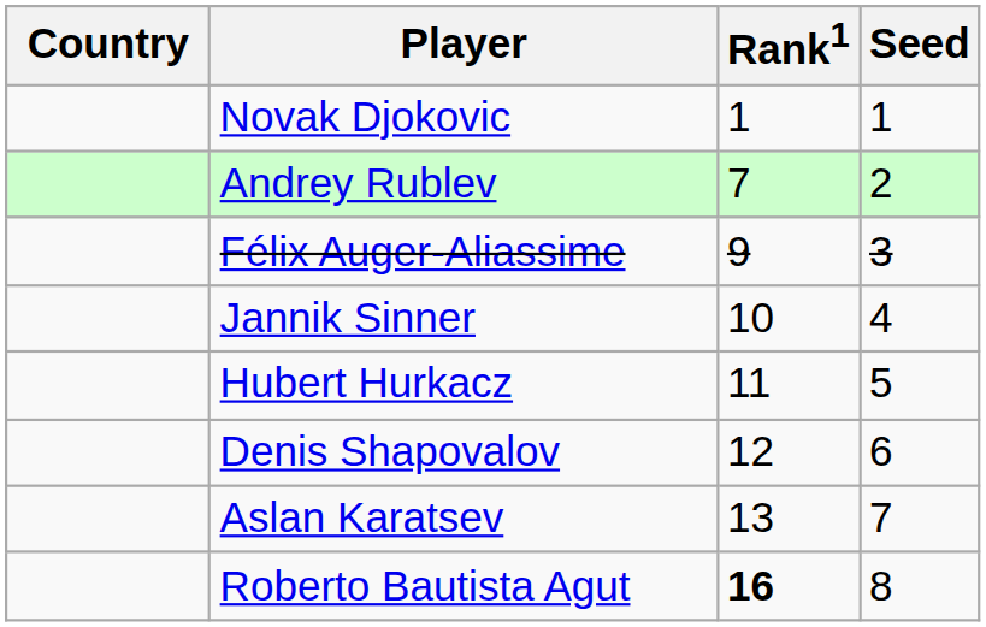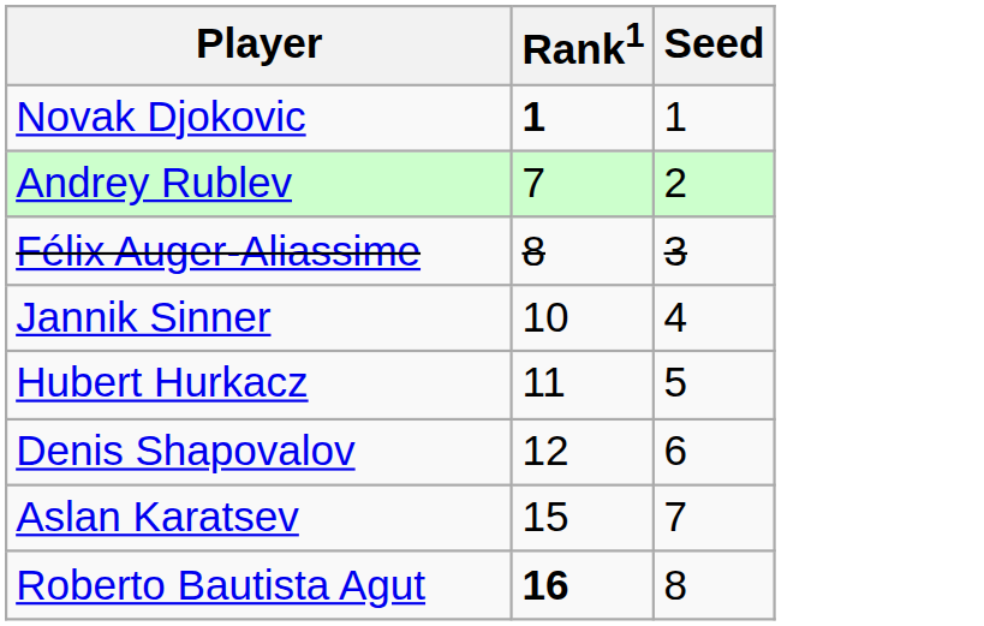- column: Country
Novak Djokovic | Rank1: normal -> bold
Félix Auger-Aliassime | Rank1: 9 -> 8
Aslan Karatsev | Rank1: 13 -> 15
